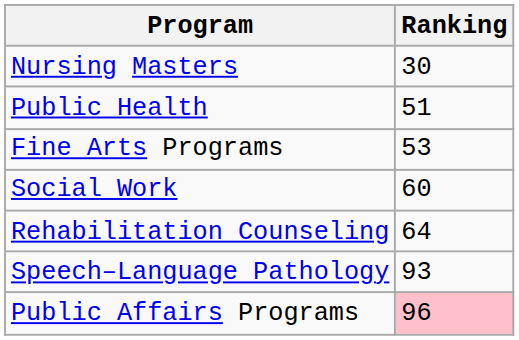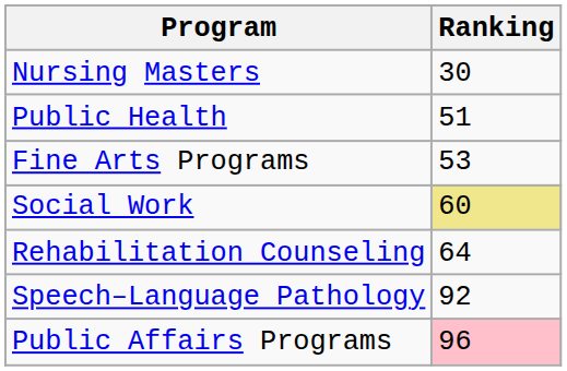Social Work | Ranking: no background -> khaki background
Speech–Language Pathology | Ranking: 93 -> 92
